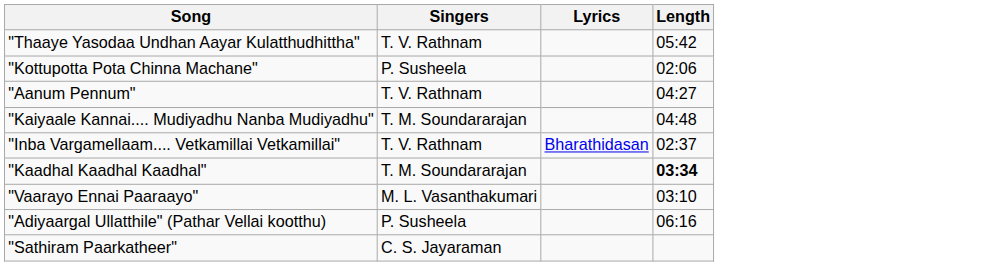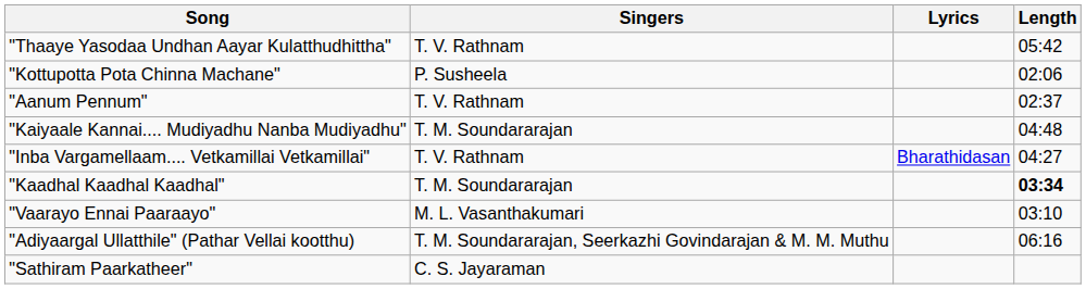"Aanum Pennum" | Length: 04:27 -> 02:37
"Inba Vargamellaam.... Vetkamillai Vetkamillai" | Length: 02:37 -> 04:27
"Adiyaargal Ullatthile" (Pathar Vellai kootthu) | Singers: P. Susheela -> T. M. Soundararajan, Seerkazhi Govindarajan & M. M. Muthu
